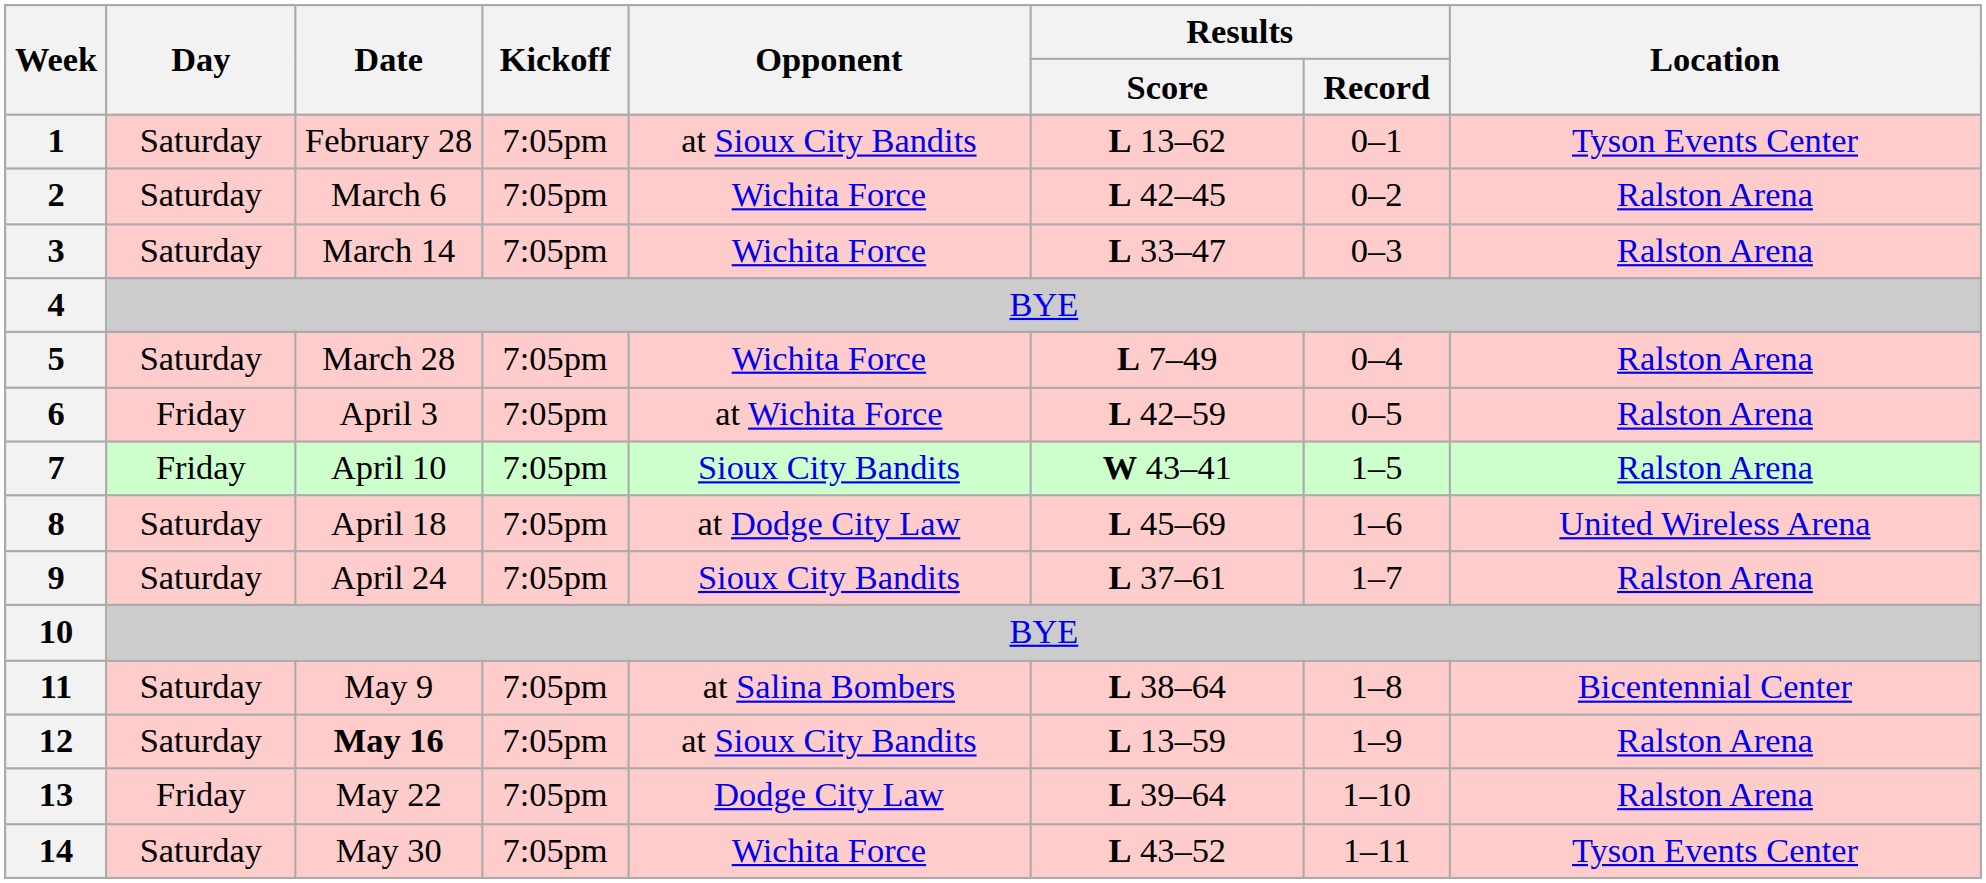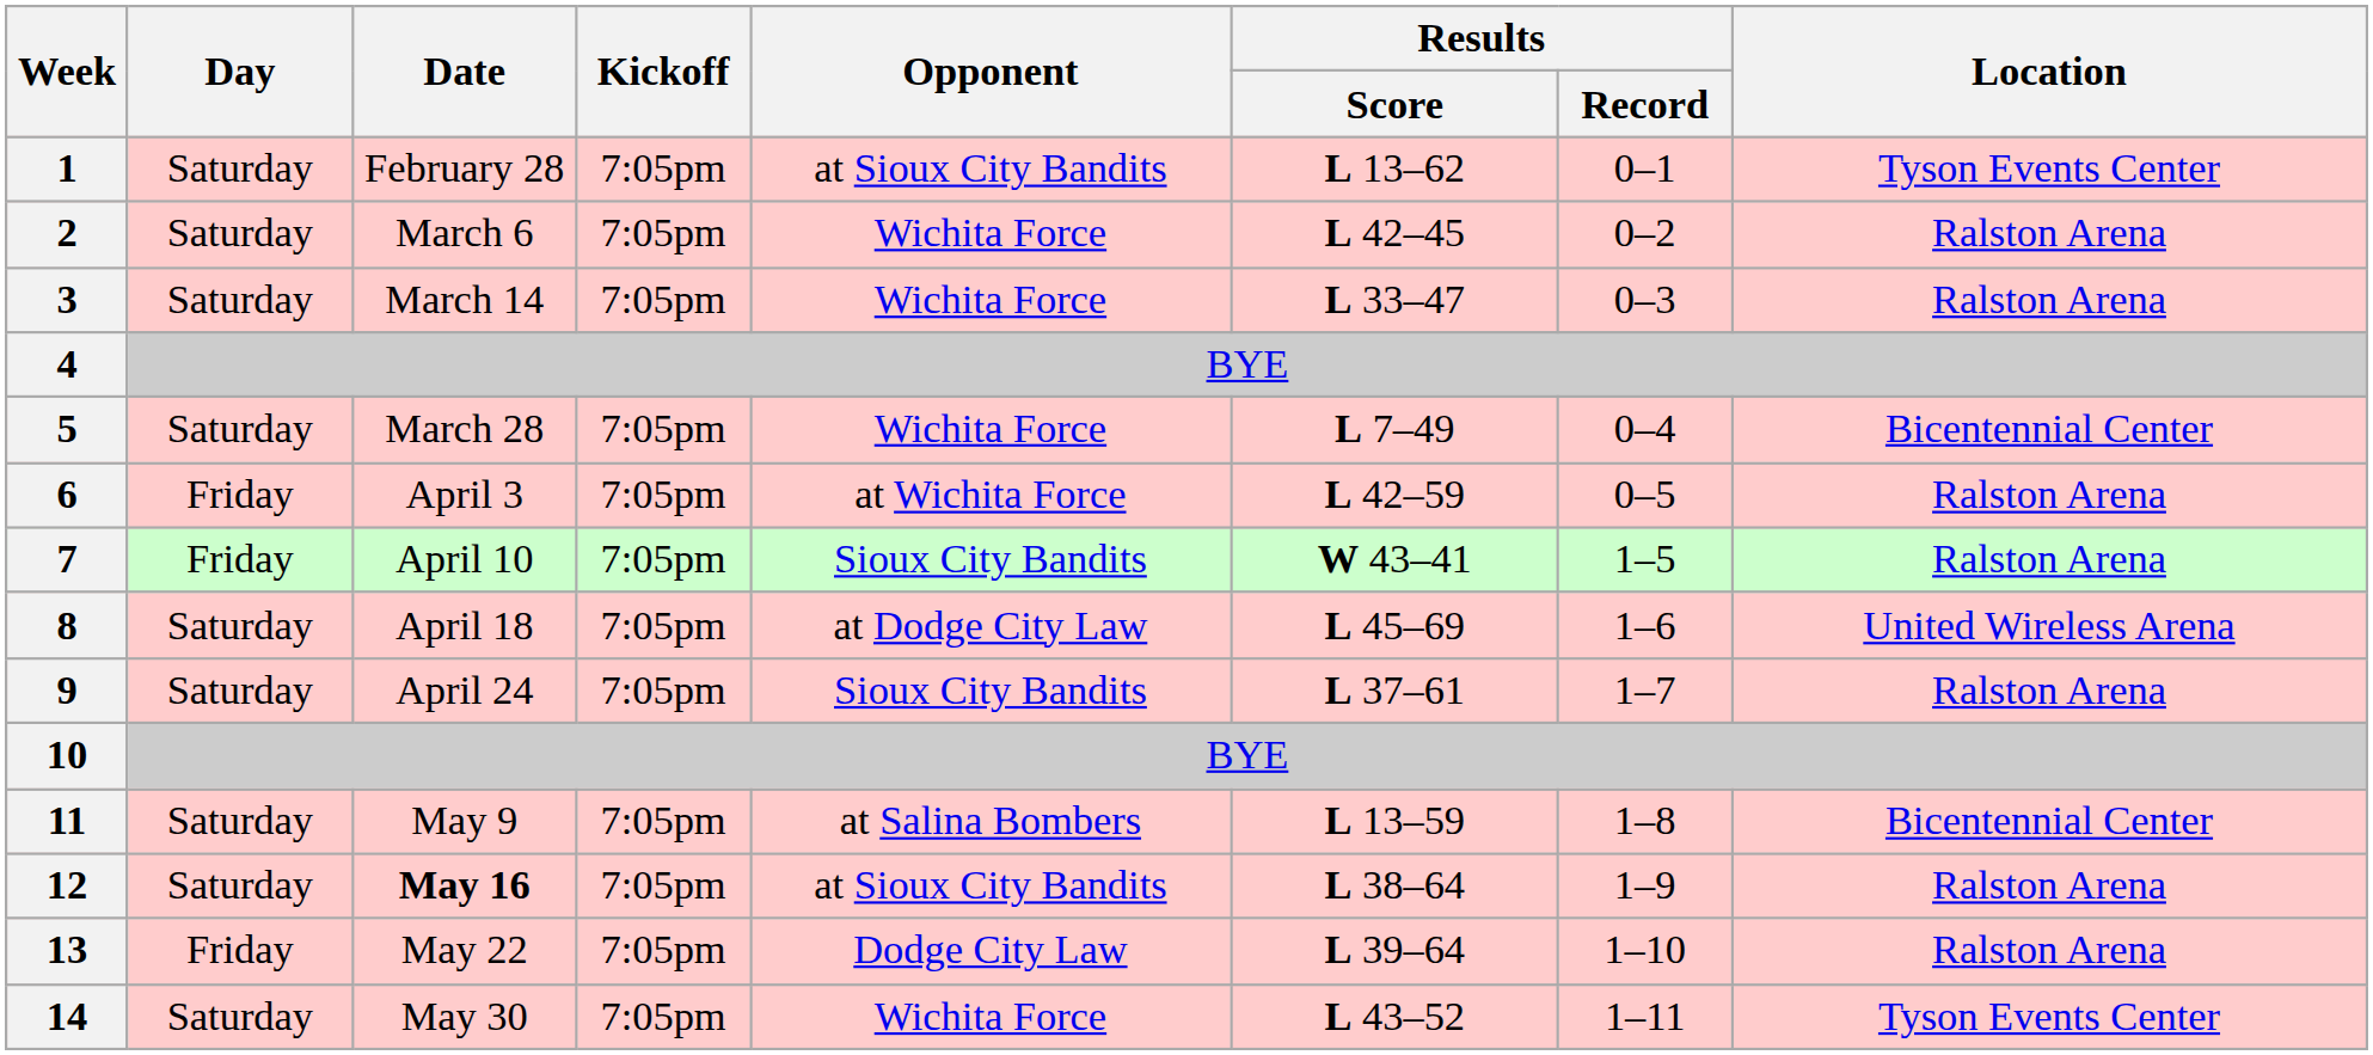5 | Location: Ralston Arena -> Bicentennial Center
11 | Results / Score: L 38–64 -> L 13–59
12 | Results / Score: L 13–59 -> L 38–64
